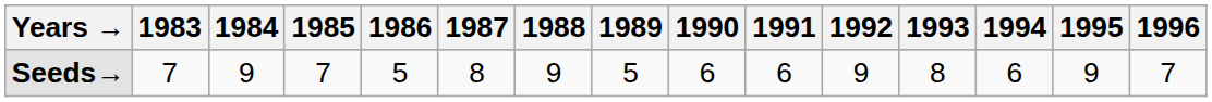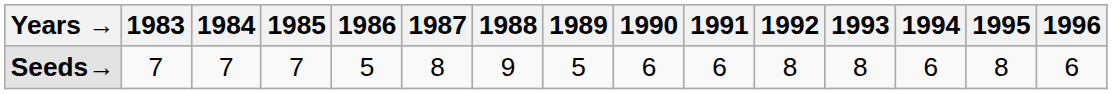Seeds→ | 1984: 9 -> 7
Seeds→ | 1992: 9 -> 8
Seeds→ | 1995: 9 -> 8
Seeds→ | 1996: 7 -> 6
